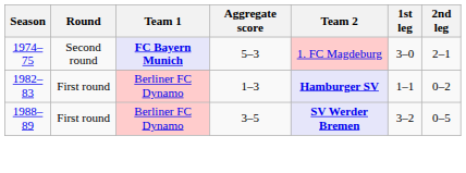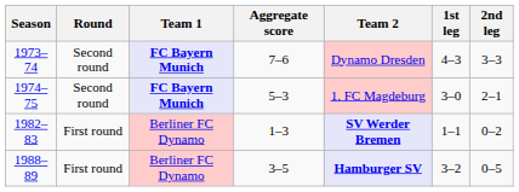+ row: 1973–74 | Second round | FC Bayern Munich | 7–6 | Dynamo Dresden | 4–3 | 3–3
1982–83 | Team 2: Hamburger SV -> SV Werder Bremen
1988–89 | Team 2: SV Werder Bremen -> Hamburger SV
